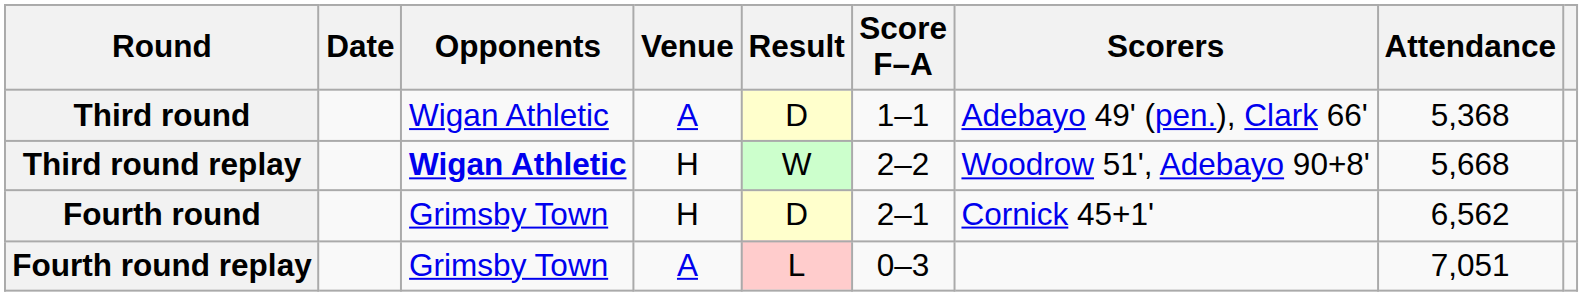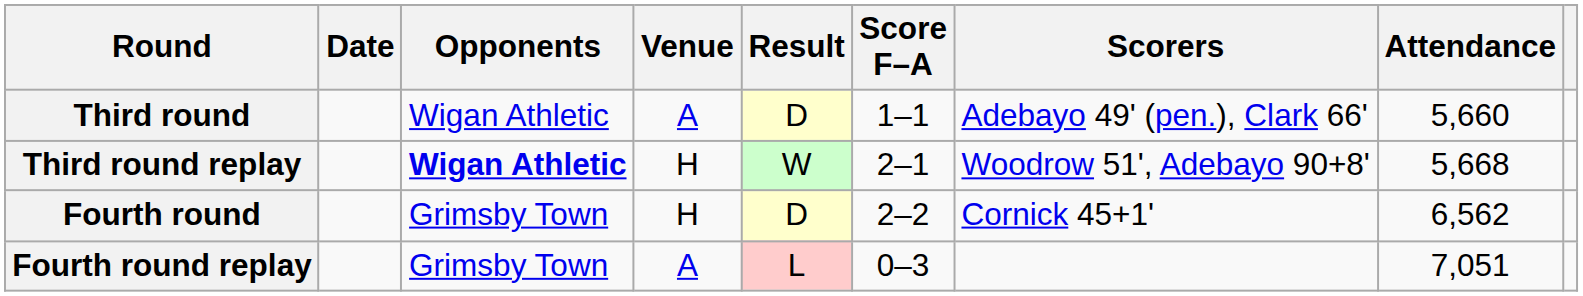Third round | Attendance: 5,368 -> 5,660
Third round replay | Score F–A: 2–2 -> 2–1
Fourth round | Score F–A: 2–1 -> 2–2
